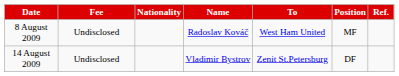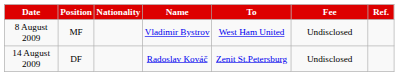columns swapped: Position <-> Fee
8 August 2009 | Name: Radoslav Kováč -> Vladimir Bystrov
14 August 2009 | Name: Vladimir Bystrov -> Radoslav Kováč
